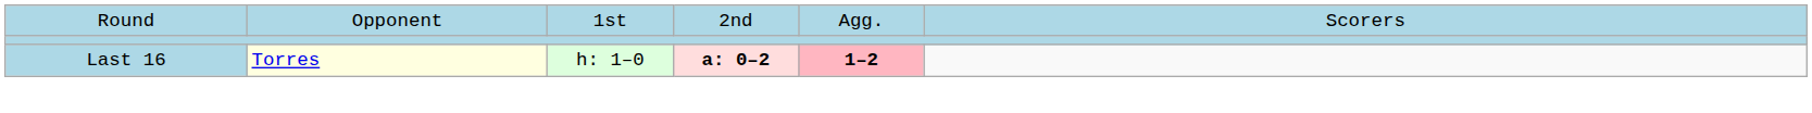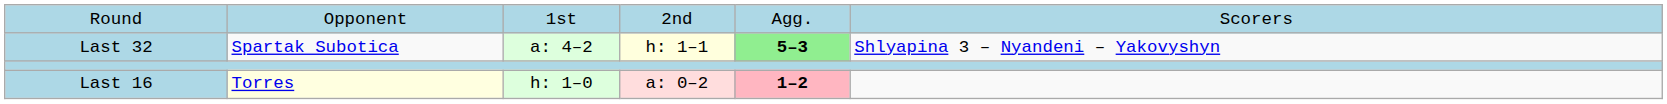+ row: Last 32 | Spartak Subotica | a: 4–2 | h: 1–1 | 5–3 | Shlyapina 3 – Nyandeni – Yakovyshyn
Last 16 | column 4: bold -> normal
